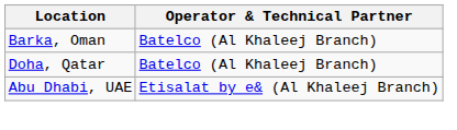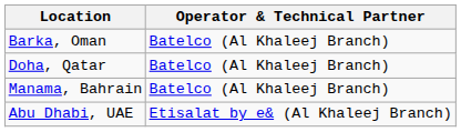+ row: Manama, Bahrain | Batelco (Al Khaleej Branch)
